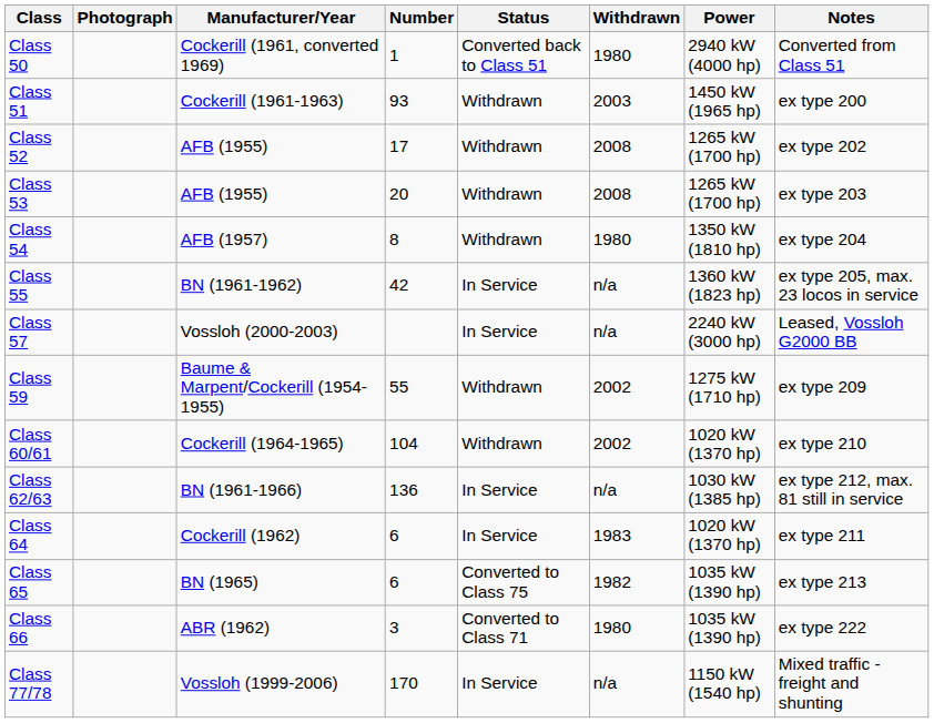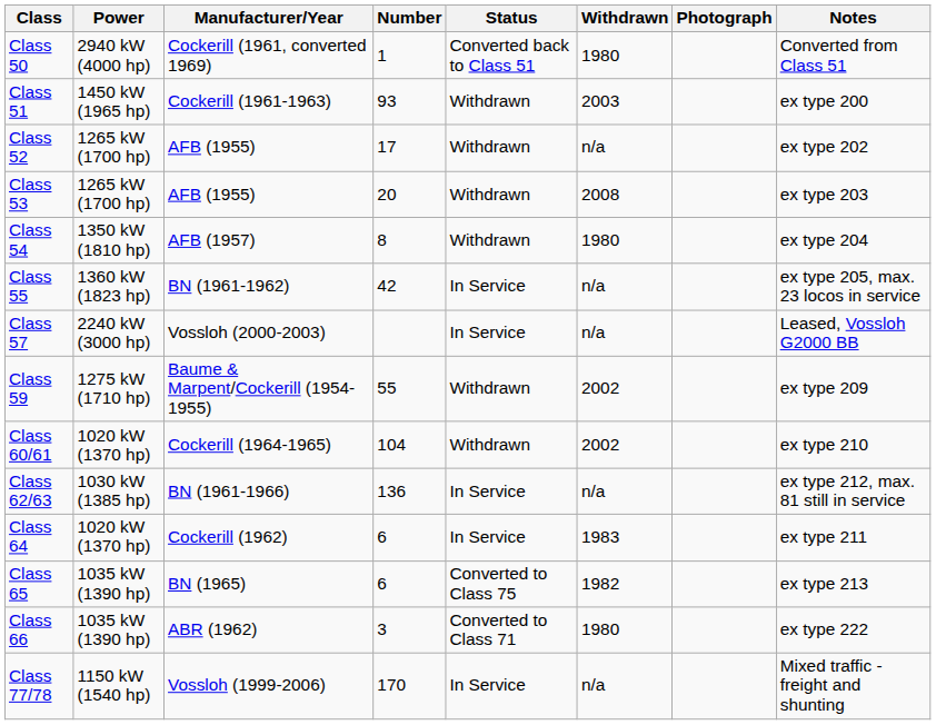columns swapped: Photograph <-> Power
Class 52 | Withdrawn: 2008 -> n/a
